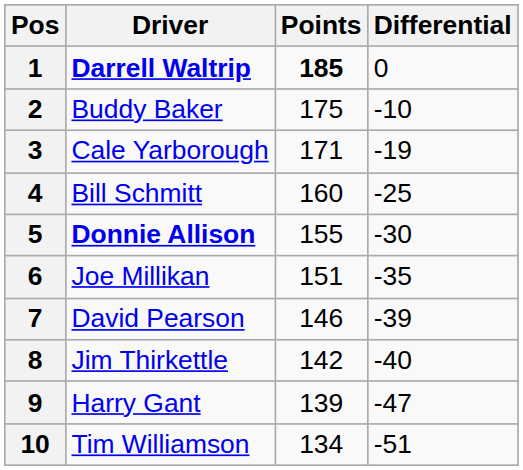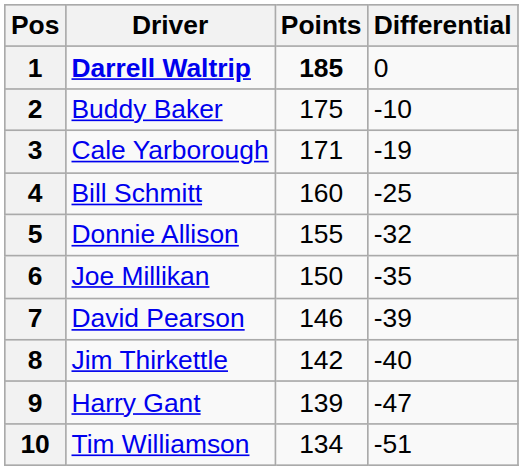5 | Driver: bold -> normal
5 | Differential: -30 -> -32
6 | Points: 151 -> 150
